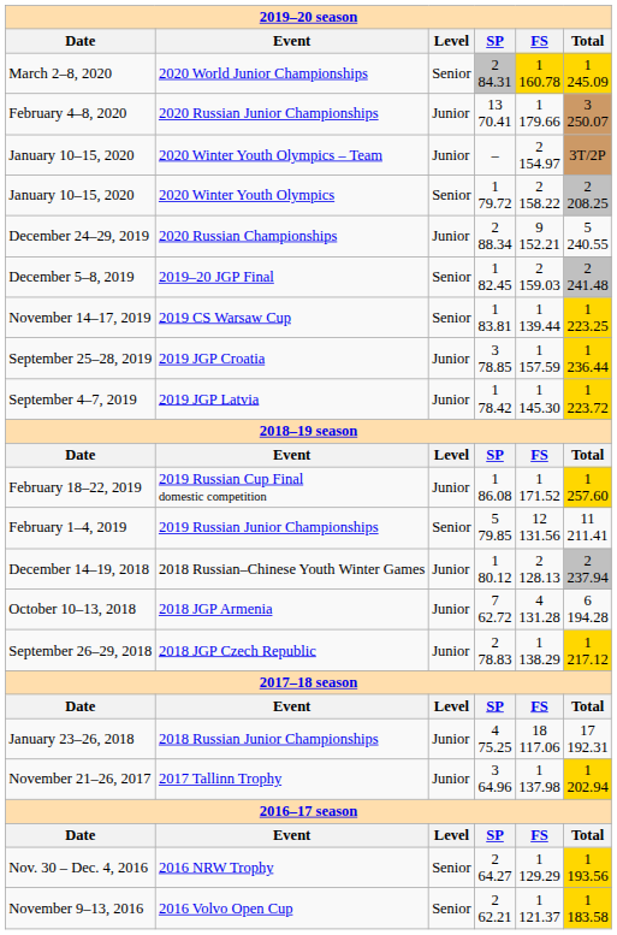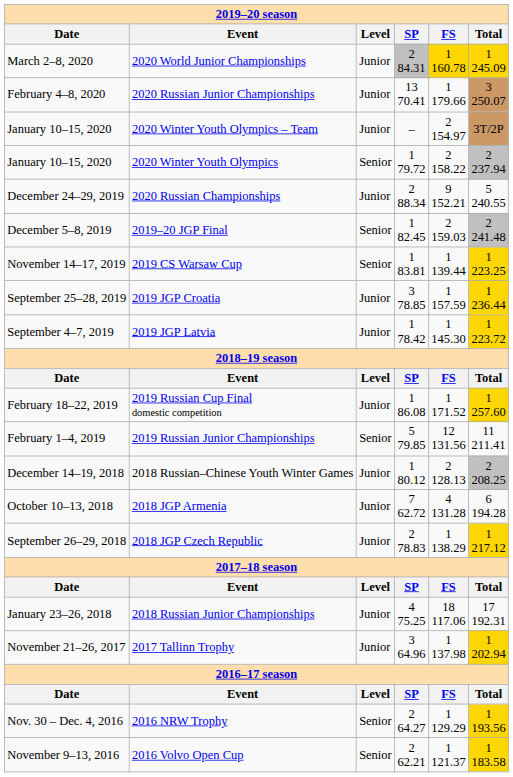2020 World Junior Championships | column 3: Senior -> Junior
2020 Winter Youth Olympics | column 6: 2 208.25 -> 2 237.94
2018 Russian–Chinese Youth Winter Games | column 6: 2 237.94 -> 2 208.25
